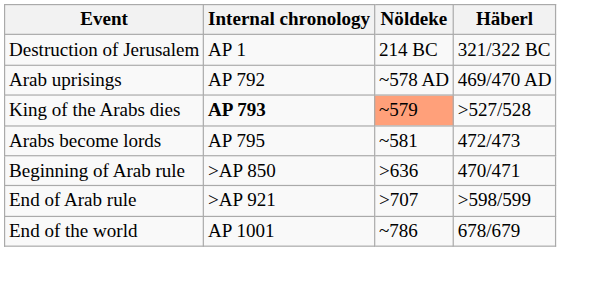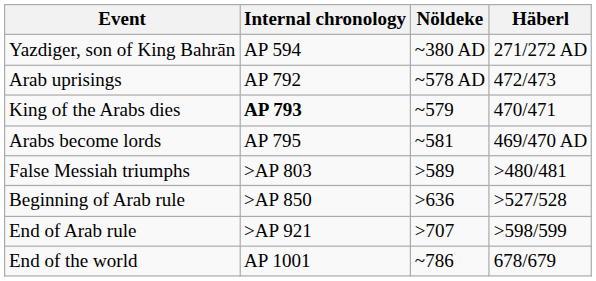- row: Destruction of Jerusalem | AP 1 | 214 BC | 321/322 BC
+ row: Yazdiger, son of King Bahrān | AP 594 | ~380 AD | 271/272 AD
Arab uprisings | Häberl: 469/470 AD -> 472/473
King of the Arabs dies | Nöldeke: lightsalmon background -> no background
King of the Arabs dies | Häberl: >527/528 -> 470/471
Arabs become lords | Häberl: 472/473 -> 469/470 AD
+ row: False Messiah triumphs | >AP 803 | >589 | >480/481
Beginning of Arab rule | Häberl: 470/471 -> >527/528
